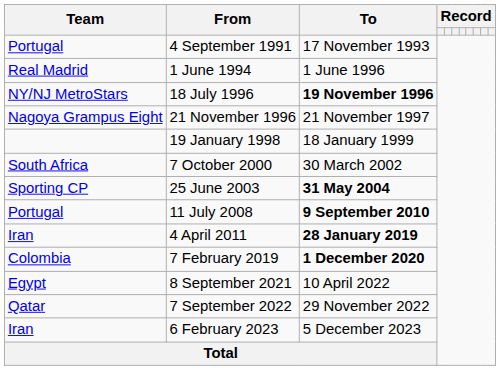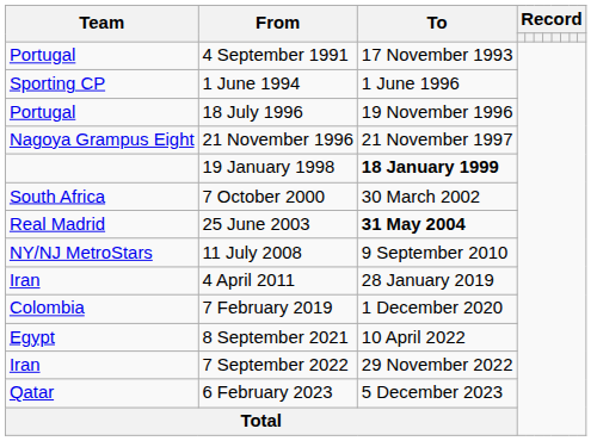1 June 1994 | Team: Real Madrid -> Sporting CP
18 July 1996 | Team: NY/NJ MetroStars -> Portugal
18 July 1996 | To: bold -> normal
19 January 1998 | To: normal -> bold
25 June 2003 | Team: Sporting CP -> Real Madrid
11 July 2008 | Team: Portugal -> NY/NJ MetroStars
11 July 2008 | To: bold -> normal
4 April 2011 | To: bold -> normal
7 February 2019 | To: bold -> normal
7 September 2022 | Team: Qatar -> Iran
6 February 2023 | Team: Iran -> Qatar
